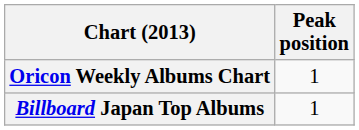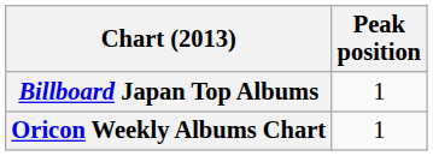rows swapped: Oricon Weekly Albums Chart <-> Billboard Japan Top Albums
